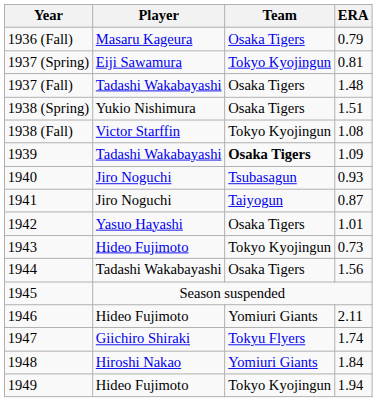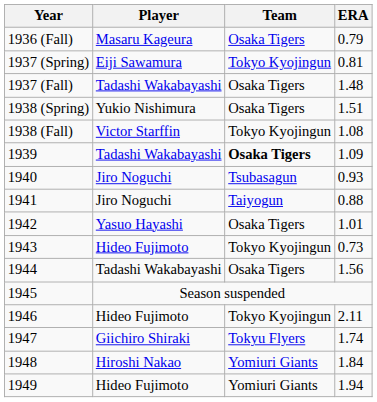1941 | ERA: 0.87 -> 0.88
1946 | Team: Yomiuri Giants -> Tokyo Kyojingun
1949 | Team: Tokyo Kyojingun -> Yomiuri Giants
